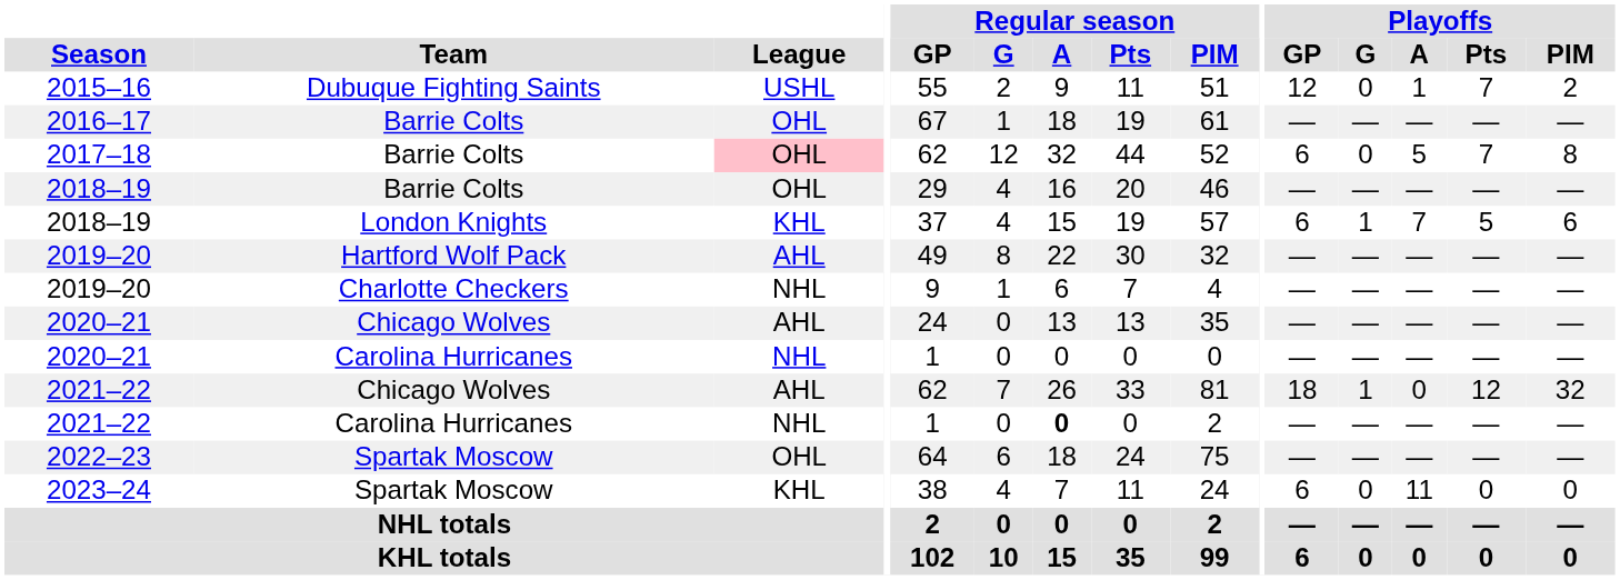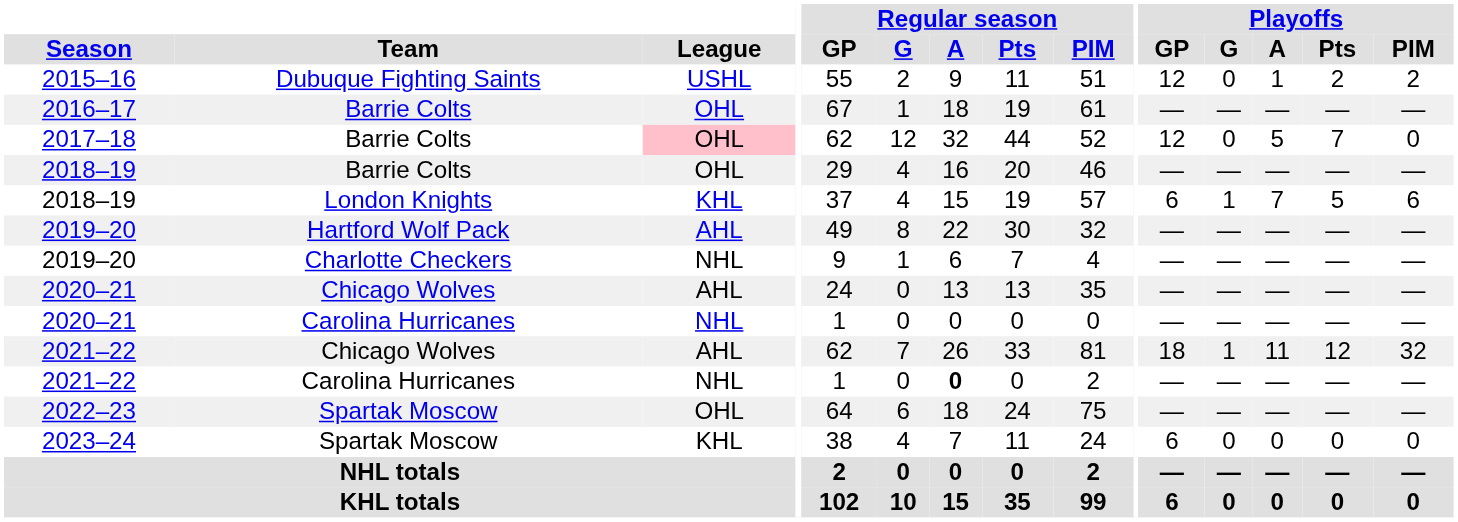2015–16 | Playoffs / Pts: 7 -> 2
2017–18 | Playoffs / GP: 6 -> 12
2017–18 | Playoffs / PIM: 8 -> 0
2021–22 / Chicago Wolves | Playoffs / A: 0 -> 11
2023–24 | Playoffs / A: 11 -> 0
